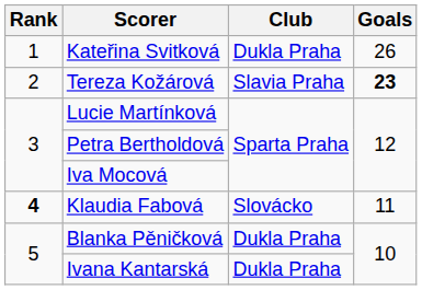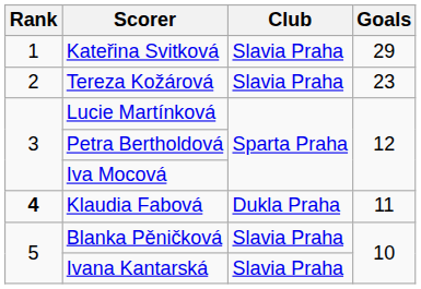Kateřina Svitková | Club: Dukla Praha -> Slavia Praha
Kateřina Svitková | Goals: 26 -> 29
Tereza Kožárová | Goals: bold -> normal
Klaudia Fabová | Club: Slovácko -> Dukla Praha
Blanka Pěničková | Club: Dukla Praha -> Slavia Praha
Ivana Kantarská | Club: Dukla Praha -> Slavia Praha
